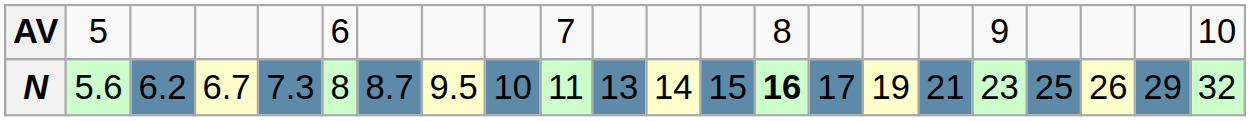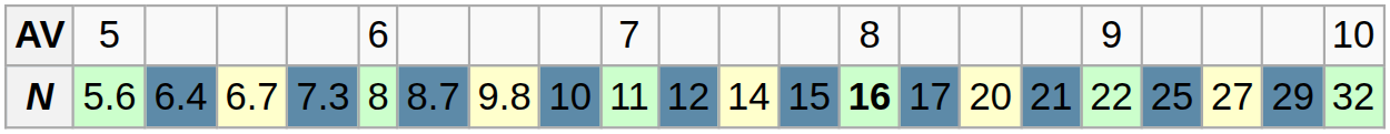N | column 3: 6.2 -> 6.4
N | column 8: 9.5 -> 9.8
N | column 11: 13 -> 12
N | column 16: 19 -> 20
N | column 18: 23 -> 22
N | column 20: 26 -> 27
